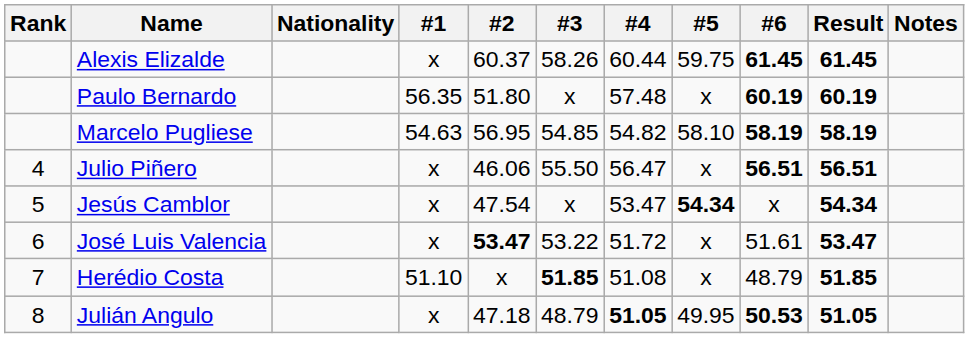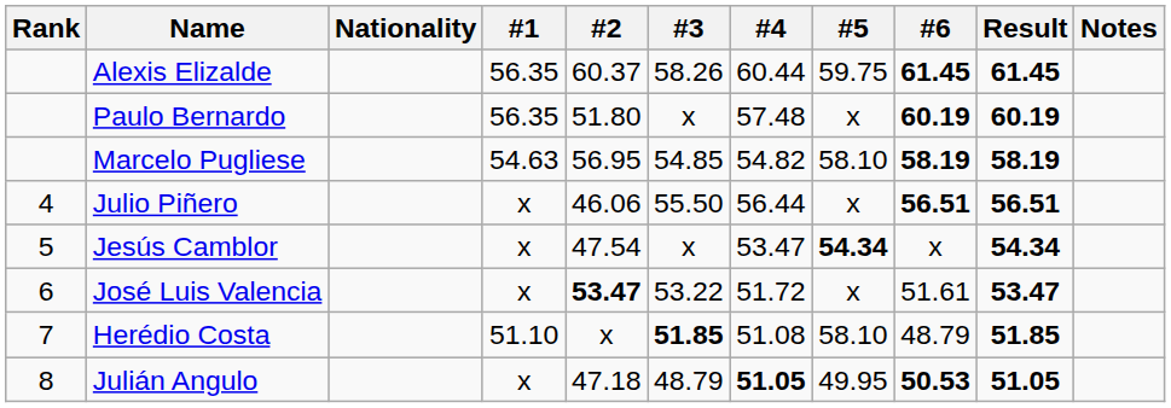Alexis Elizalde | #1: x -> 56.35
Julio Piñero | #4: 56.47 -> 56.44
Herédio Costa | #5: x -> 58.10
